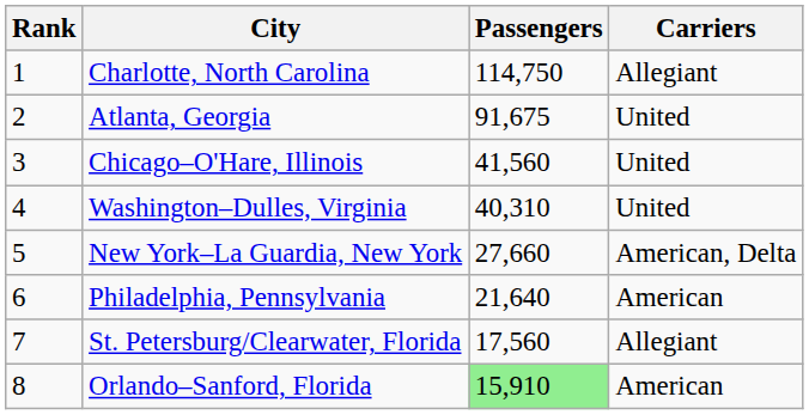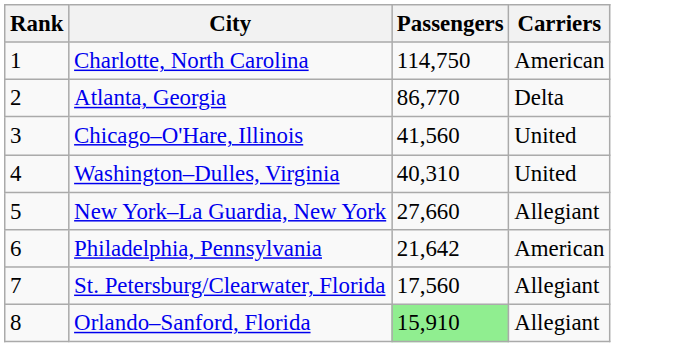Charlotte, North Carolina | Carriers: Allegiant -> American
Atlanta, Georgia | Passengers: 91,675 -> 86,770
Atlanta, Georgia | Carriers: United -> Delta
New York–La Guardia, New York | Carriers: American, Delta -> Allegiant
Philadelphia, Pennsylvania | Passengers: 21,640 -> 21,642
Orlando–Sanford, Florida | Carriers: American -> Allegiant
